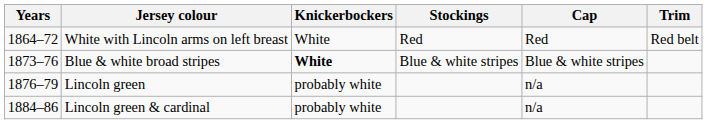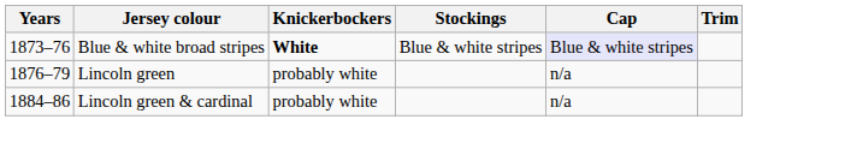- row: 1864–72 | White with Lincoln arms on left breast | White | Red | Red | Red belt
Blue & white broad stripes | Cap: no background -> lavender background
